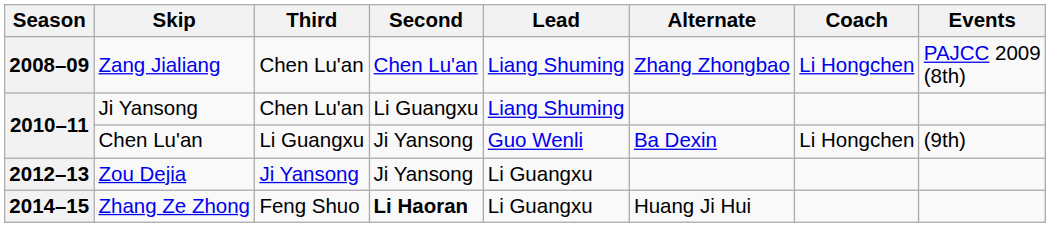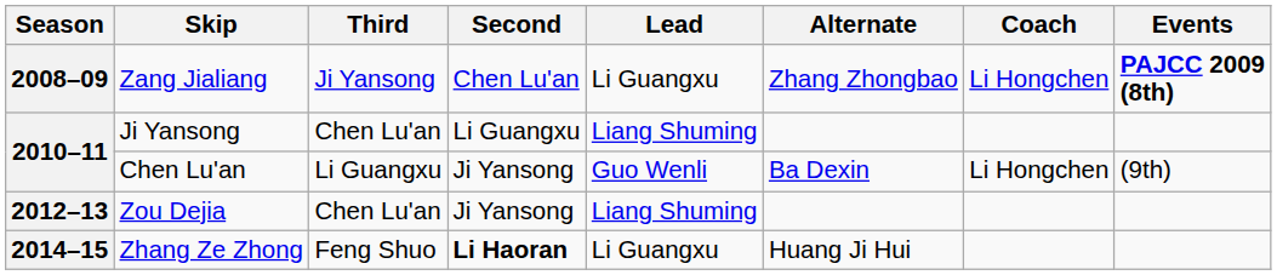Zang Jialiang | Third: Chen Lu'an -> Ji Yansong
Zang Jialiang | Lead: Liang Shuming -> Li Guangxu
Zang Jialiang | Events: normal -> bold
Zou Dejia | Third: Ji Yansong -> Chen Lu'an
Zou Dejia | Lead: Li Guangxu -> Liang Shuming
